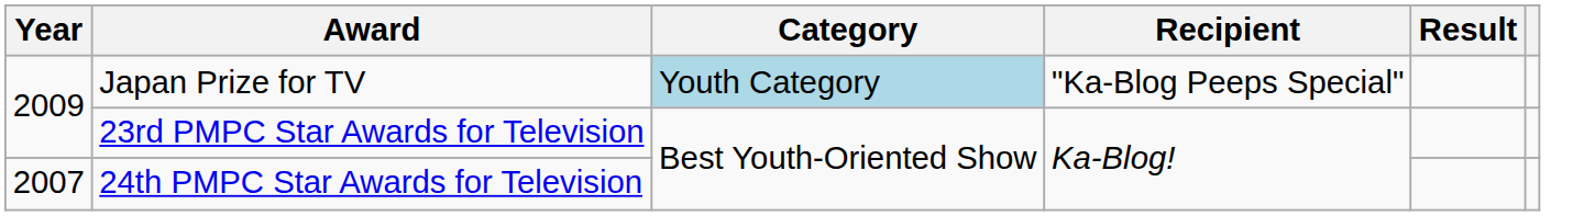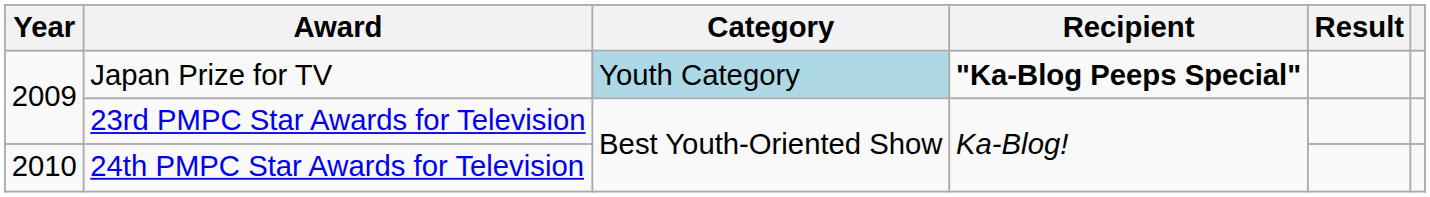Japan Prize for TV | Recipient: normal -> bold
24th PMPC Star Awards for Television | Year: 2007 -> 2010
